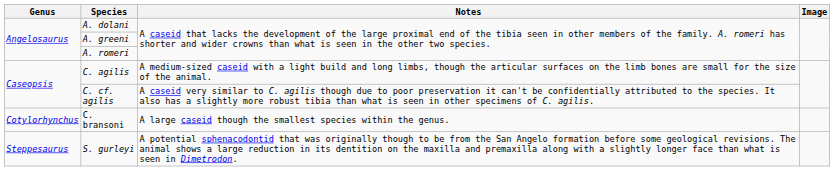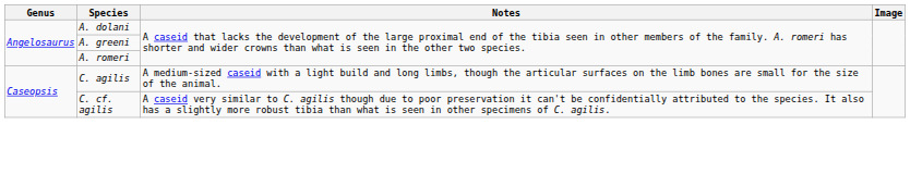- row: Cotylorhynchus | C. bransoni | A large caseid though the smallest species within the genus.
- row: Steppesaurus | S. gurleyi | A potential sphenacodontid that was originally though to be from the San Angelo formation before some geological revisions. The animal shows a large reduction in its dentition on the maxilla and premaxilla along with a slightly longer face than what is seen in Dimetrodon.
